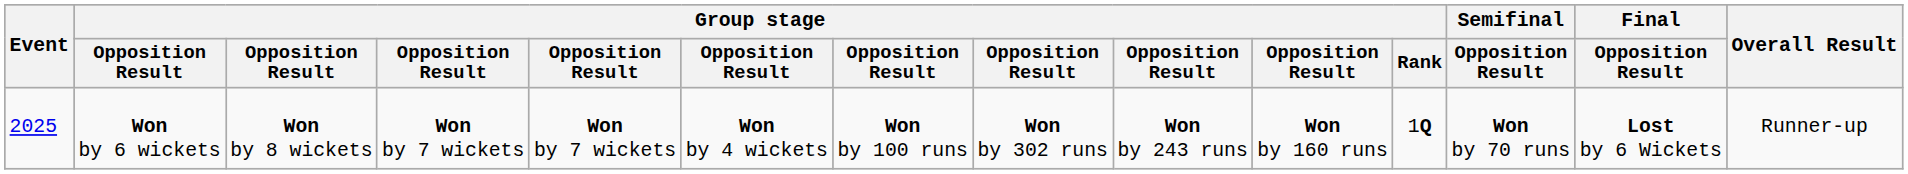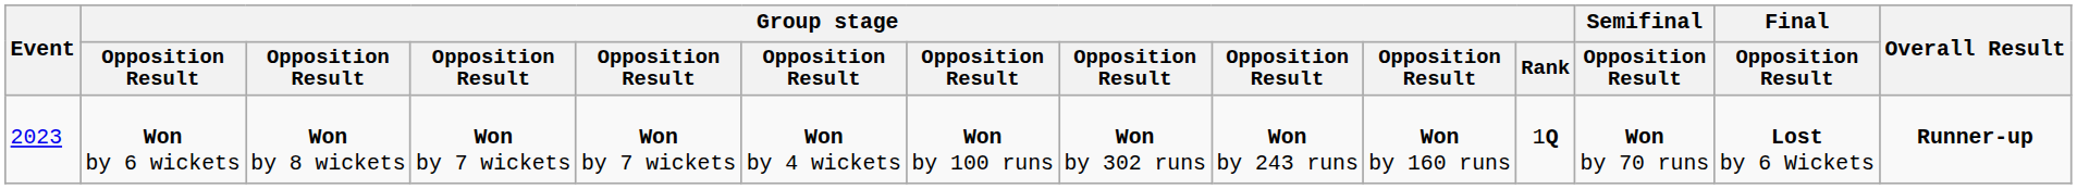Won by 6 wickets | Event: 2025 -> 2023
Won by 6 wickets | Overall Result: normal -> bold
